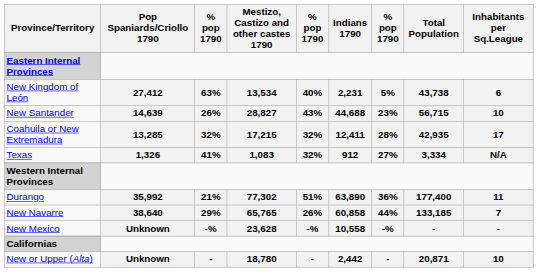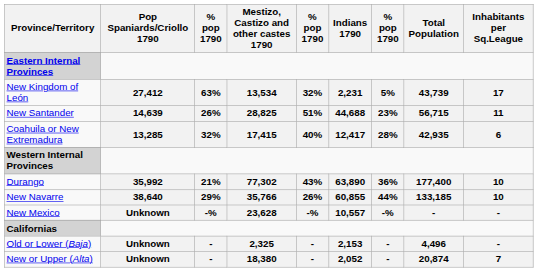New Kingdom of León | column 5: 40% -> 32%
New Kingdom of León | Total Population: 43,738 -> 43,739
New Kingdom of León | Inhabitants per Sq.League: 6 -> 17
New Santander | Mestizo, Castizo and other castes 1790: 28,827 -> 28,825
New Santander | column 5: 43% -> 51%
New Santander | Inhabitants per Sq.League: 10 -> 11
Coahuila or New Extremadura | Mestizo, Castizo and other castes 1790: 17,215 -> 17,415
Coahuila or New Extremadura | column 5: 32% -> 40%
Coahuila or New Extremadura | Indians 1790: 12,411 -> 12,417
Coahuila or New Extremadura | Inhabitants per Sq.League: 17 -> 6
- row: Texas | 1,326 | 41% | 1,083 | 32% | 912 | 27% | 3,334 | N/A
Durango | column 5: 51% -> 43%
Durango | Inhabitants per Sq.League: 11 -> 10
New Navarre | Mestizo, Castizo and other castes 1790: 65,765 -> 35,766
New Navarre | Indians 1790: 60,858 -> 60,855
New Navarre | Inhabitants per Sq.League: 7 -> 10
New Mexico | Indians 1790: 10,558 -> 10,557
+ row: Old or Lower (Baja) | Unknown | - | 2,325 | - | 2,153 | - | 4,496 | -
New or Upper (Alta) | Mestizo, Castizo and other castes 1790: 18,780 -> 18,380
New or Upper (Alta) | Indians 1790: 2,442 -> 2,052
New or Upper (Alta) | Total Population: 20,871 -> 20,874
New or Upper (Alta) | Inhabitants per Sq.League: 10 -> 7
